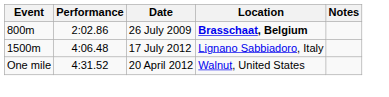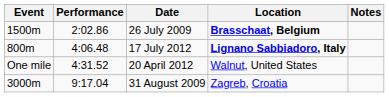26 July 2009 | Event: 800m -> 1500m
17 July 2012 | Event: 1500m -> 800m
17 July 2012 | Location: normal -> bold
+ row: 3000m | 9:17.04 | 31 August 2009 | Zagreb, Croatia
